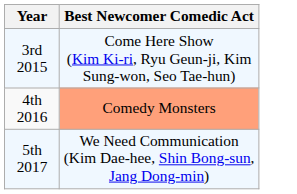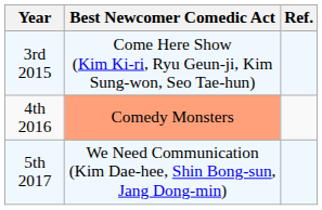+ column: Ref.
